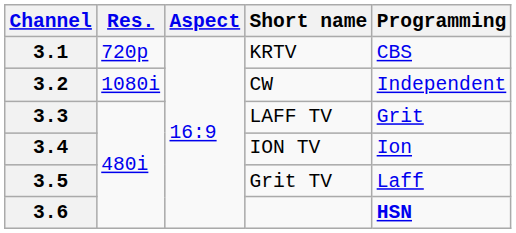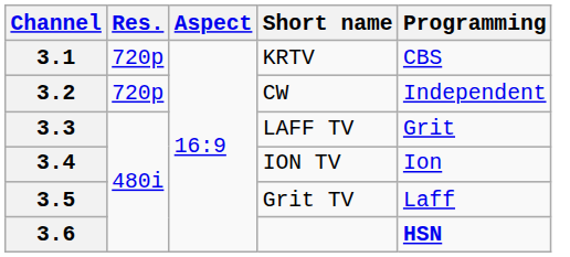3.2 | Res.: 1080i -> 720p
